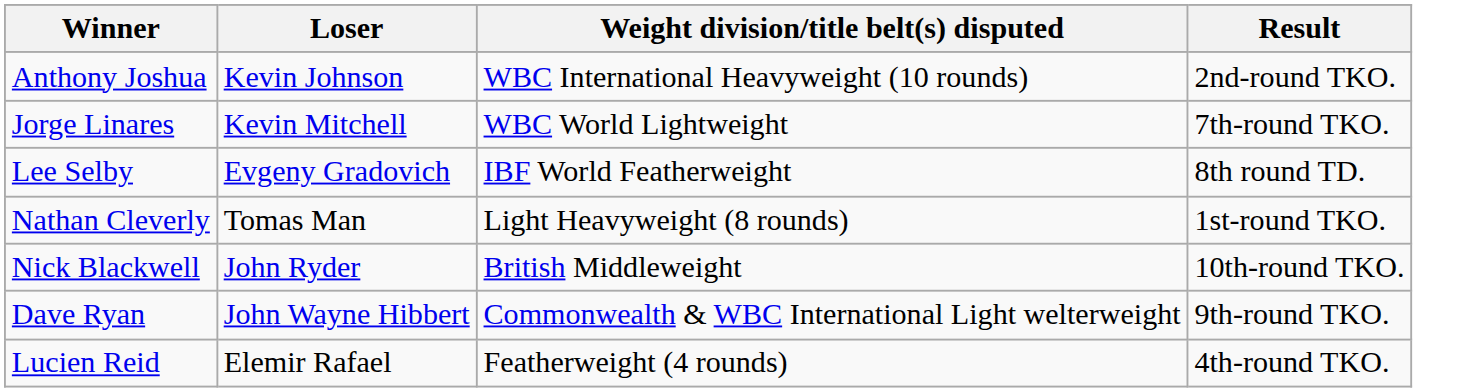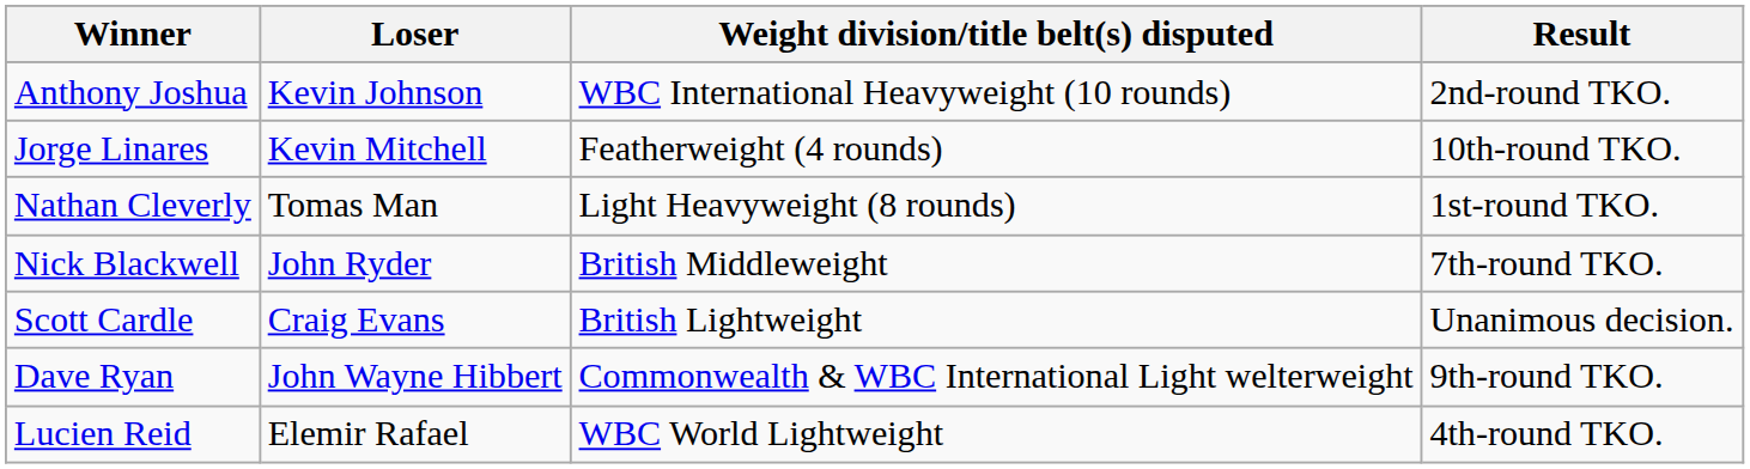Jorge Linares | Weight division/title belt(s) disputed: WBC World Lightweight -> Featherweight (4 rounds)
Jorge Linares | Result: 7th-round TKO. -> 10th-round TKO.
- row: Lee Selby | Evgeny Gradovich | IBF World Featherweight | 8th round TD.
Nick Blackwell | Result: 10th-round TKO. -> 7th-round TKO.
+ row: Scott Cardle | Craig Evans | British Lightweight | Unanimous decision.
Lucien Reid | Weight division/title belt(s) disputed: Featherweight (4 rounds) -> WBC World Lightweight
